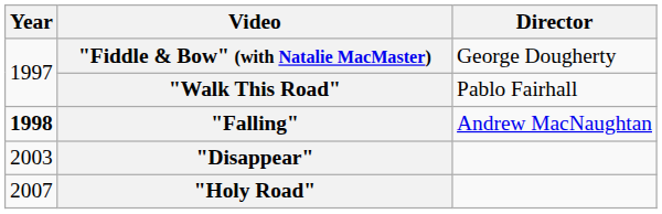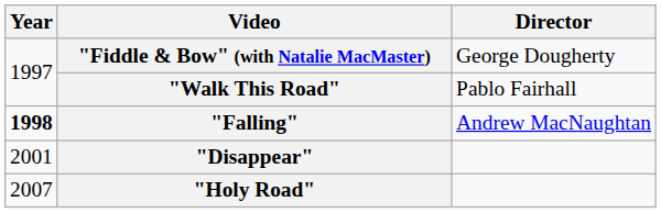"Disappear" | Year: 2003 -> 2001
